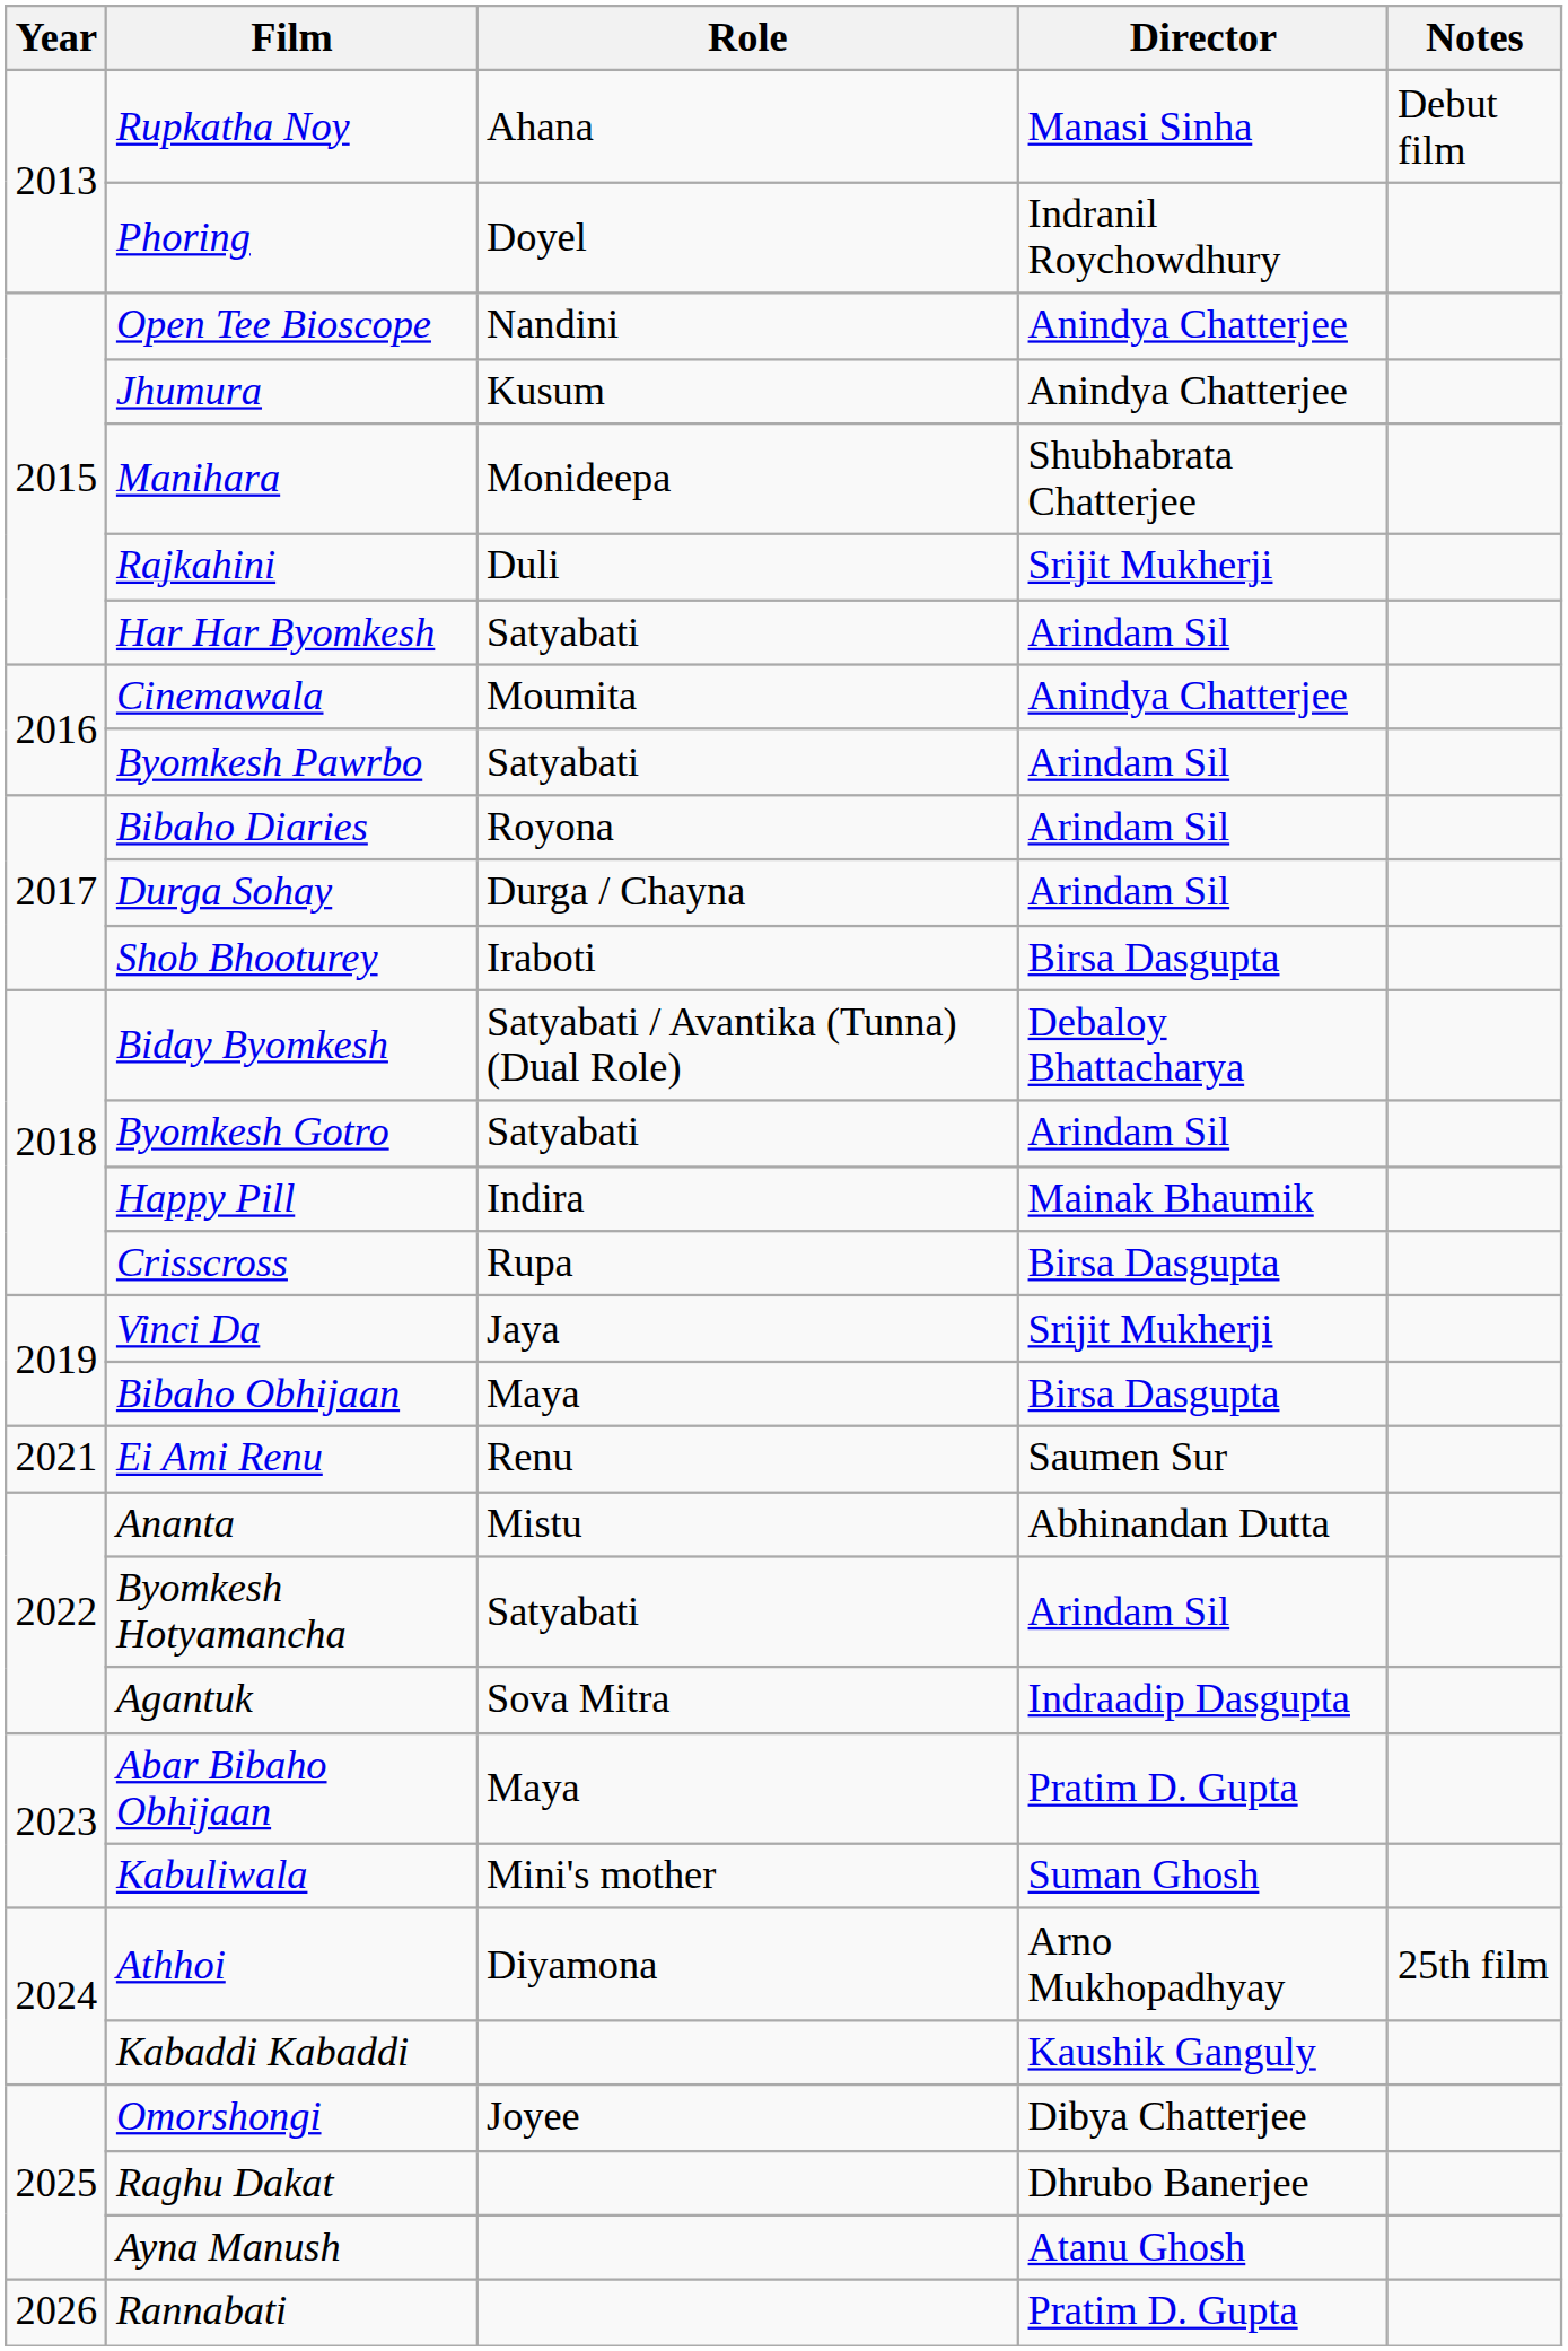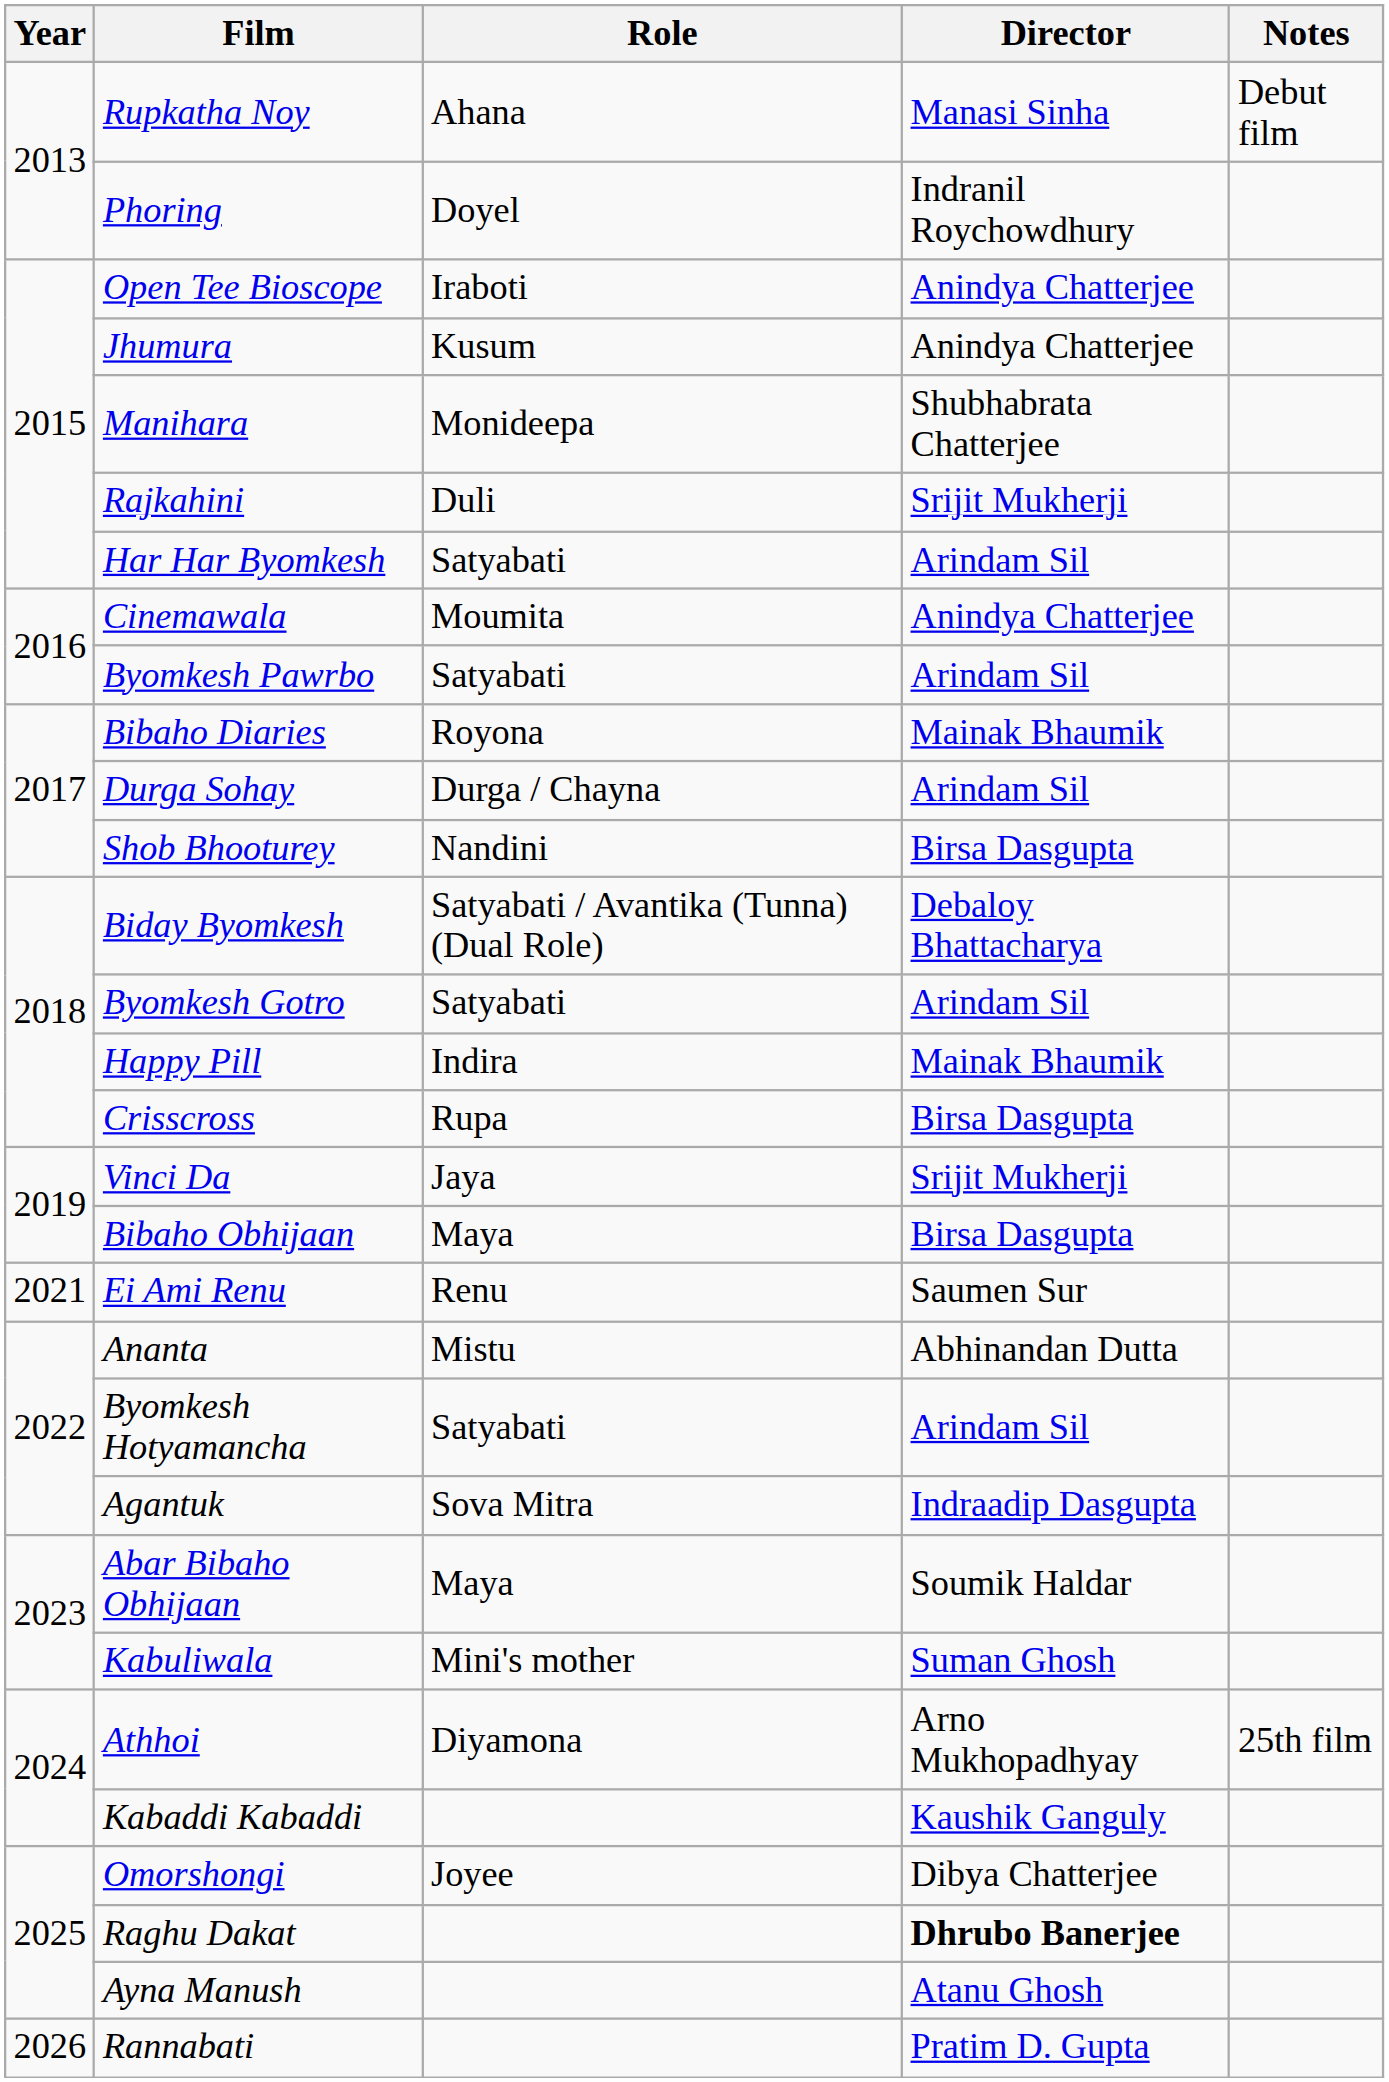Open Tee Bioscope | Role: Nandini -> Iraboti
Bibaho Diaries | Director: Arindam Sil -> Mainak Bhaumik
Shob Bhooturey | Role: Iraboti -> Nandini
Abar Bibaho Obhijaan | Director: Pratim D. Gupta -> Soumik Haldar
Raghu Dakat | Director: normal -> bold
